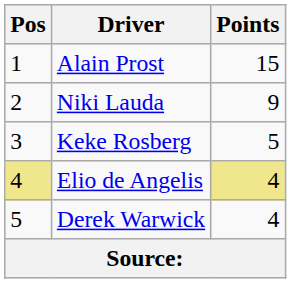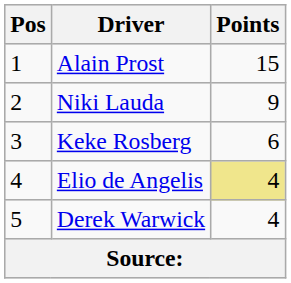Keke Rosberg | Points: 5 -> 6
Elio de Angelis | Pos: khaki background -> no background
